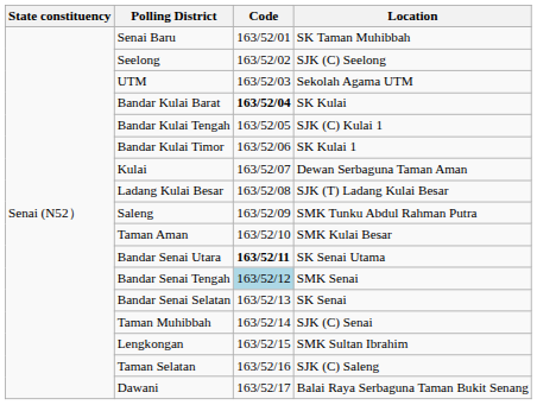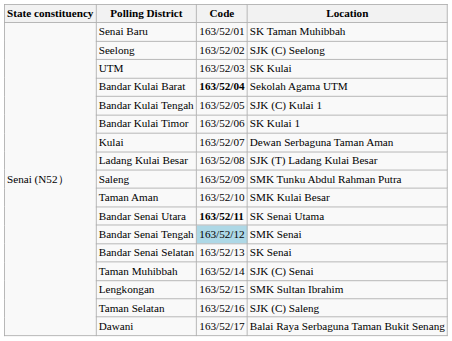UTM | Location: Sekolah Agama UTM -> SK Kulai
Bandar Kulai Barat | Location: SK Kulai -> Sekolah Agama UTM
